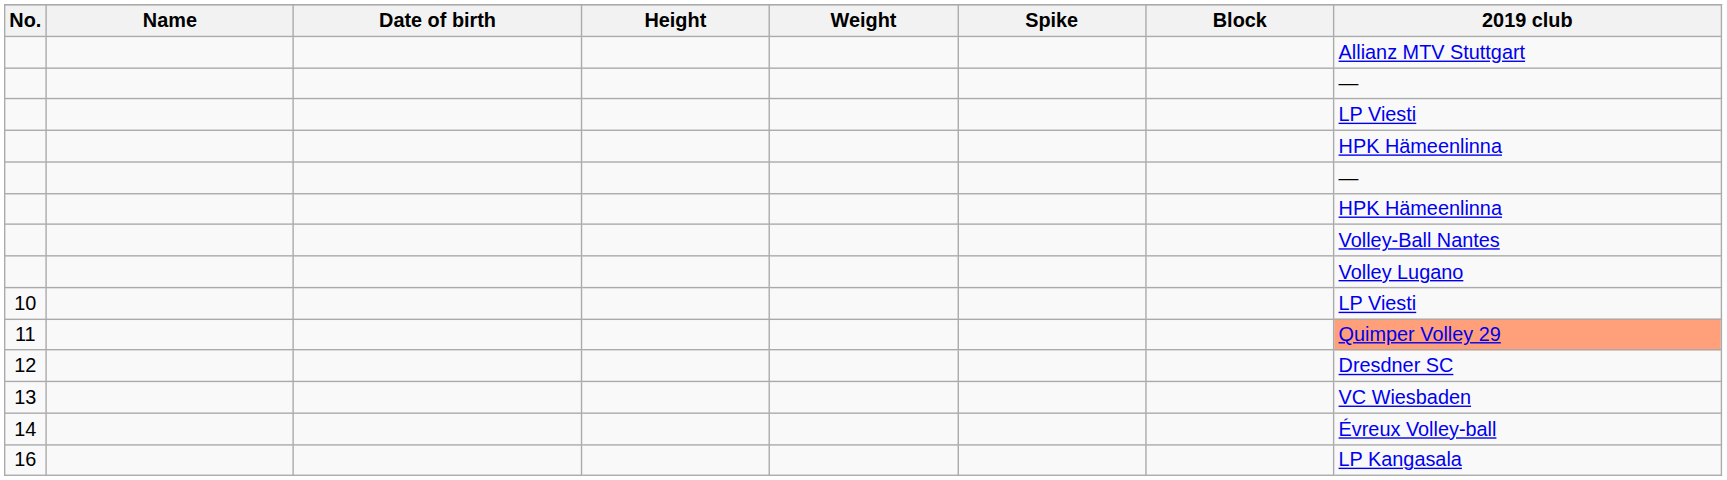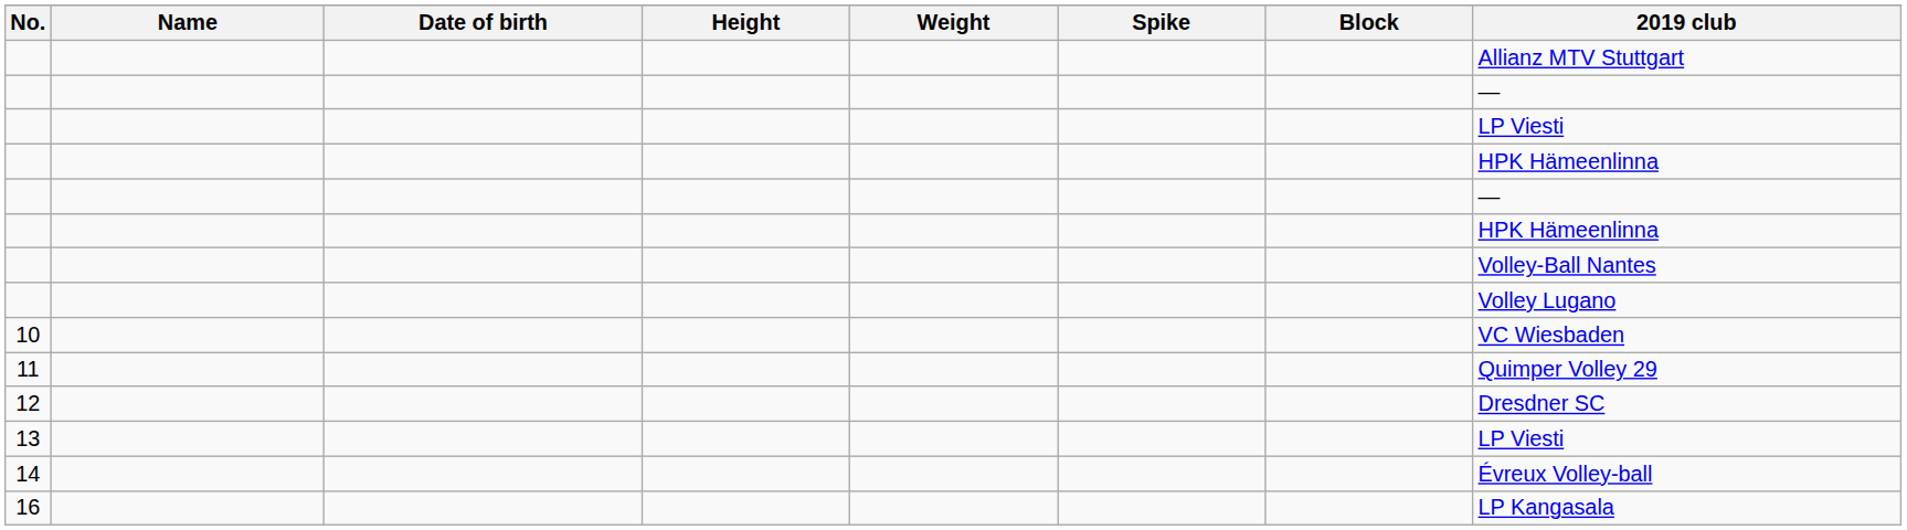10 | 2019 club: LP Viesti -> VC Wiesbaden
11 | 2019 club: lightsalmon background -> no background
13 | 2019 club: VC Wiesbaden -> LP Viesti
